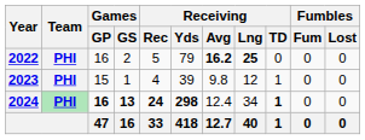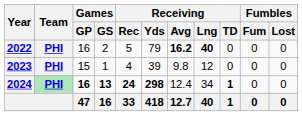2022 | Receiving / Lng: 25 -> 40
2023 | Receiving / TD: 1 -> 0
